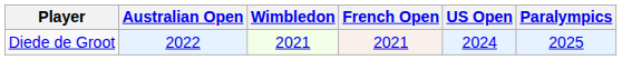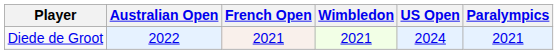columns swapped: French Open <-> Wimbledon
Diede de Groot | Paralympics: 2025 -> 2021
